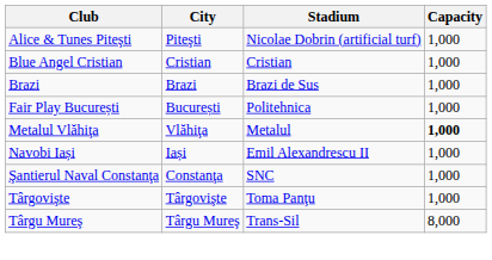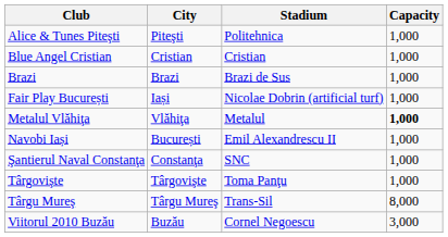Alice & Tunes Piteşti | Stadium: Nicolae Dobrin (artificial turf) -> Politehnica
Fair Play București | City: București -> Iași
Fair Play București | Stadium: Politehnica -> Nicolae Dobrin (artificial turf)
Navobi Iași | City: Iași -> București
+ row: Viitorul 2010 Buzău | Buzău | Cornel Negoescu | 3,000
